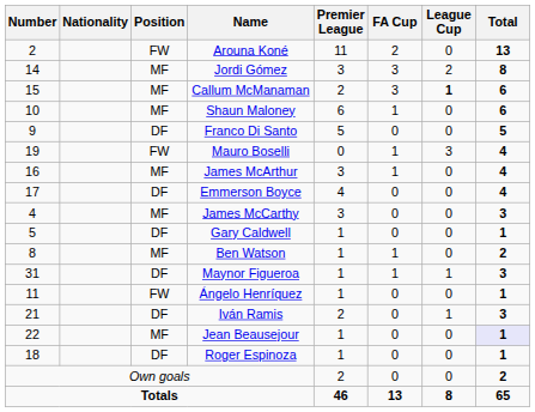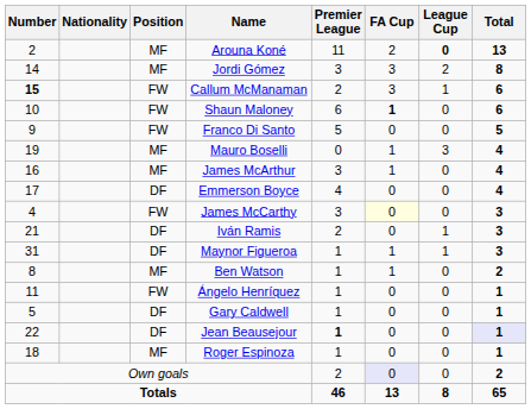Arouna Koné | Position: FW -> MF
Arouna Koné | League Cup: normal -> bold
Callum McManaman | Number: normal -> bold
Callum McManaman | Position: MF -> FW
Callum McManaman | League Cup: bold -> normal
Shaun Maloney | Position: MF -> FW
Shaun Maloney | FA Cup: normal -> bold
Franco Di Santo | Position: DF -> FW
Mauro Boselli | Position: FW -> MF
James McCarthy | Position: MF -> FW
James McCarthy | FA Cup: no background -> lightyellow background
rows swapped: Iván Ramis <-> Gary Caldwell
rows swapped: Maynor Figueroa <-> Ben Watson
Jean Beausejour | Position: MF -> DF
Jean Beausejour | Premier League: normal -> bold
Roger Espinoza | Position: DF -> MF
Own goals | FA Cup: no background -> lavender background
